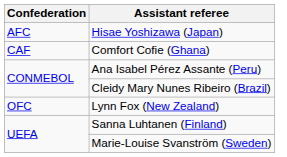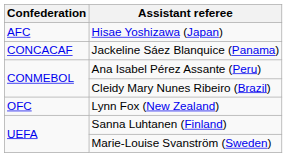- row: CAF | Comfort Cofie (Ghana)
+ row: CONCACAF | Jackeline Sáez Blanquice (Panama)
